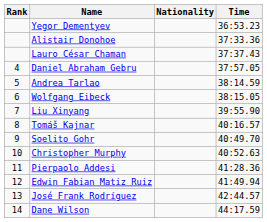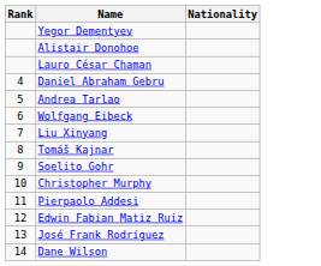- column: Time | 36:53.23 | 37:33.36 | 37:37.43 | 37:57.05 | 38:14.59 | 38:15.05 | 39:55.90 | 40:16.57 | 40:49.70 | 40:52.63 | 41:28.36 | 41:49.94 | 42:44.57 | 44:17.59
